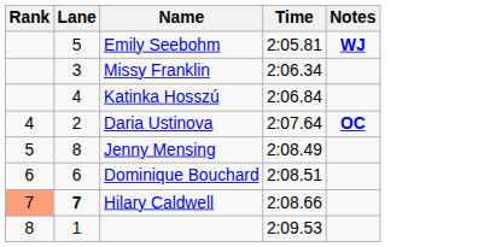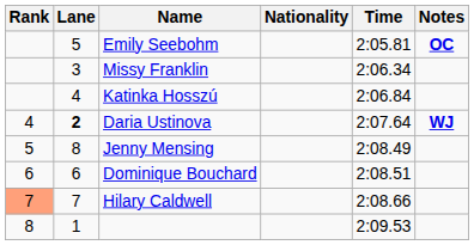+ column: Nationality
Emily Seebohm | Notes: WJ -> OC
Daria Ustinova | Lane: normal -> bold
Daria Ustinova | Notes: OC -> WJ
Hilary Caldwell | Lane: bold -> normal
